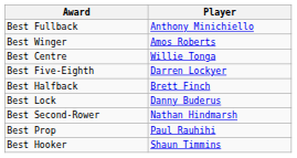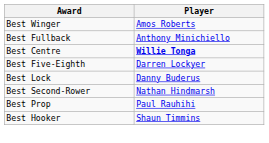rows swapped: Best Fullback <-> Best Winger
Best Centre | Player: normal -> bold
- row: Best Halfback | Brett Finch
